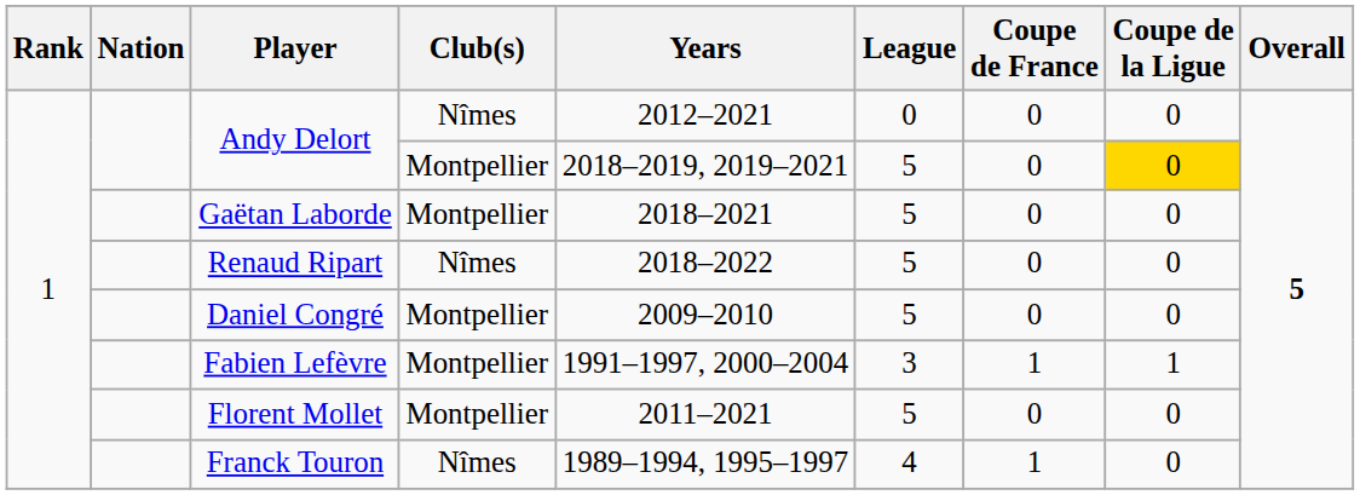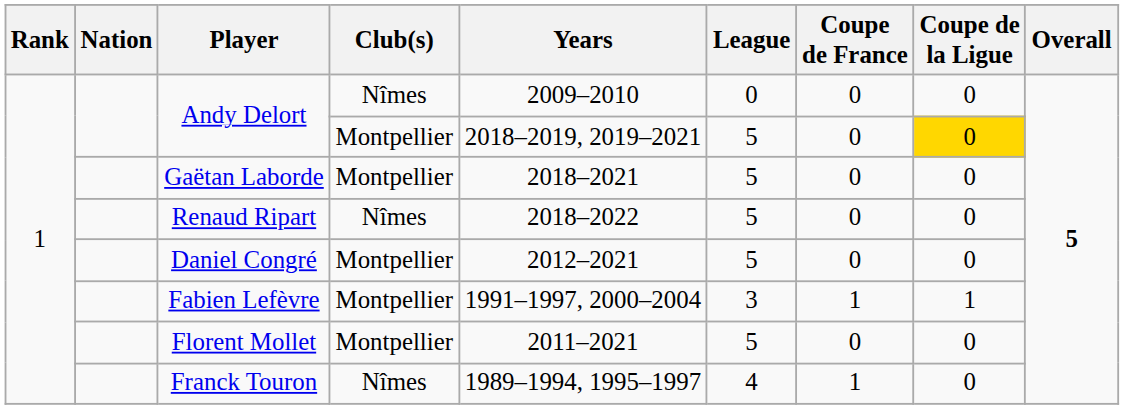Andy Delort / Nîmes | Years: 2012–2021 -> 2009–2010
Daniel Congré | Years: 2009–2010 -> 2012–2021
